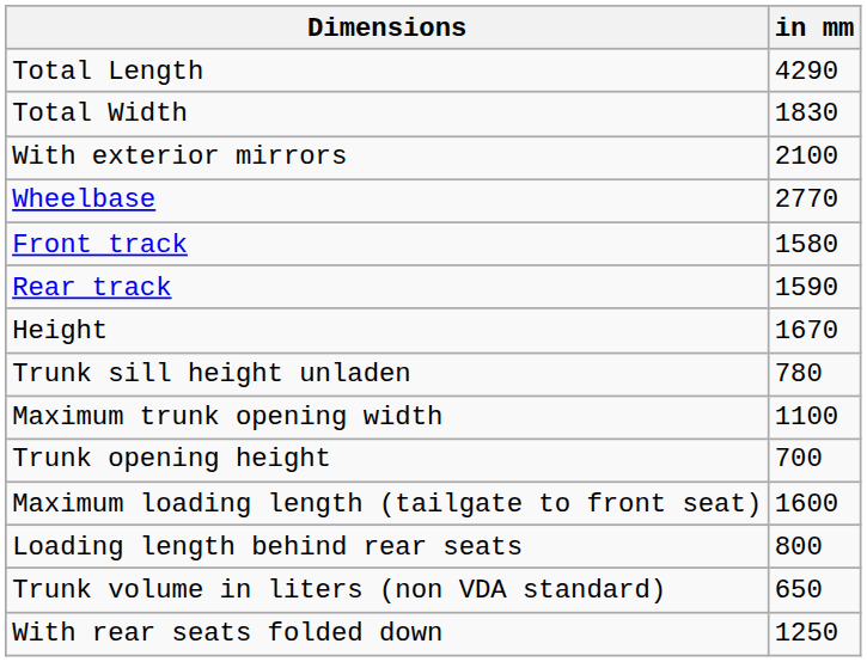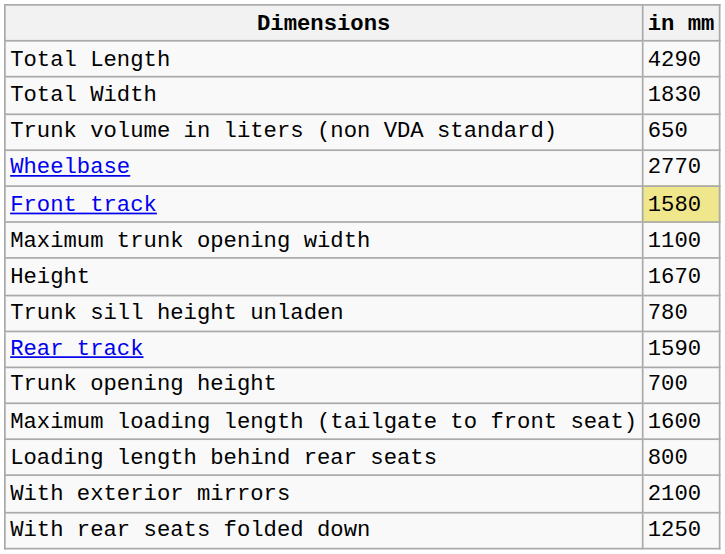rows swapped: With exterior mirrors <-> Trunk volume in liters (non VDA standard)
Front track | in mm: no background -> khaki background
rows swapped: Rear track <-> Maximum trunk opening width
